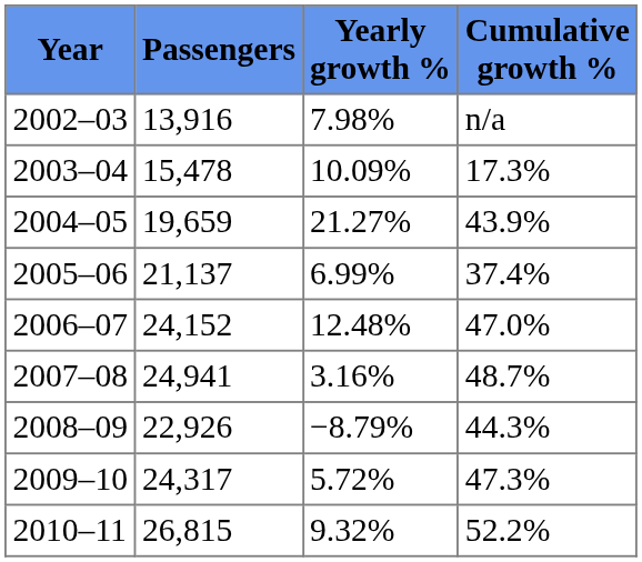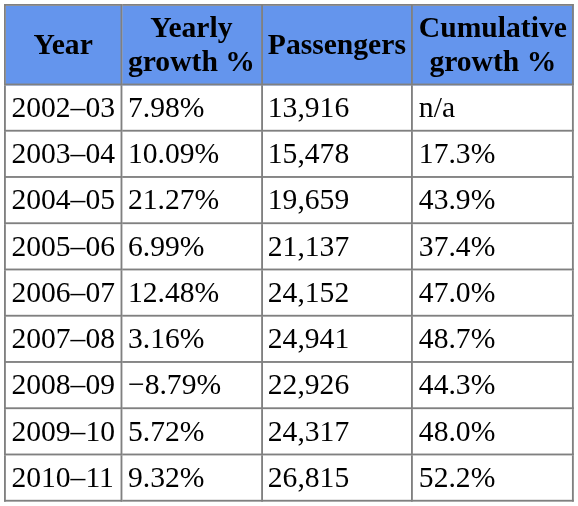columns swapped: Passengers <-> Yearly growth %
2009–10 | Cumulative growth %: 47.3% -> 48.0%
